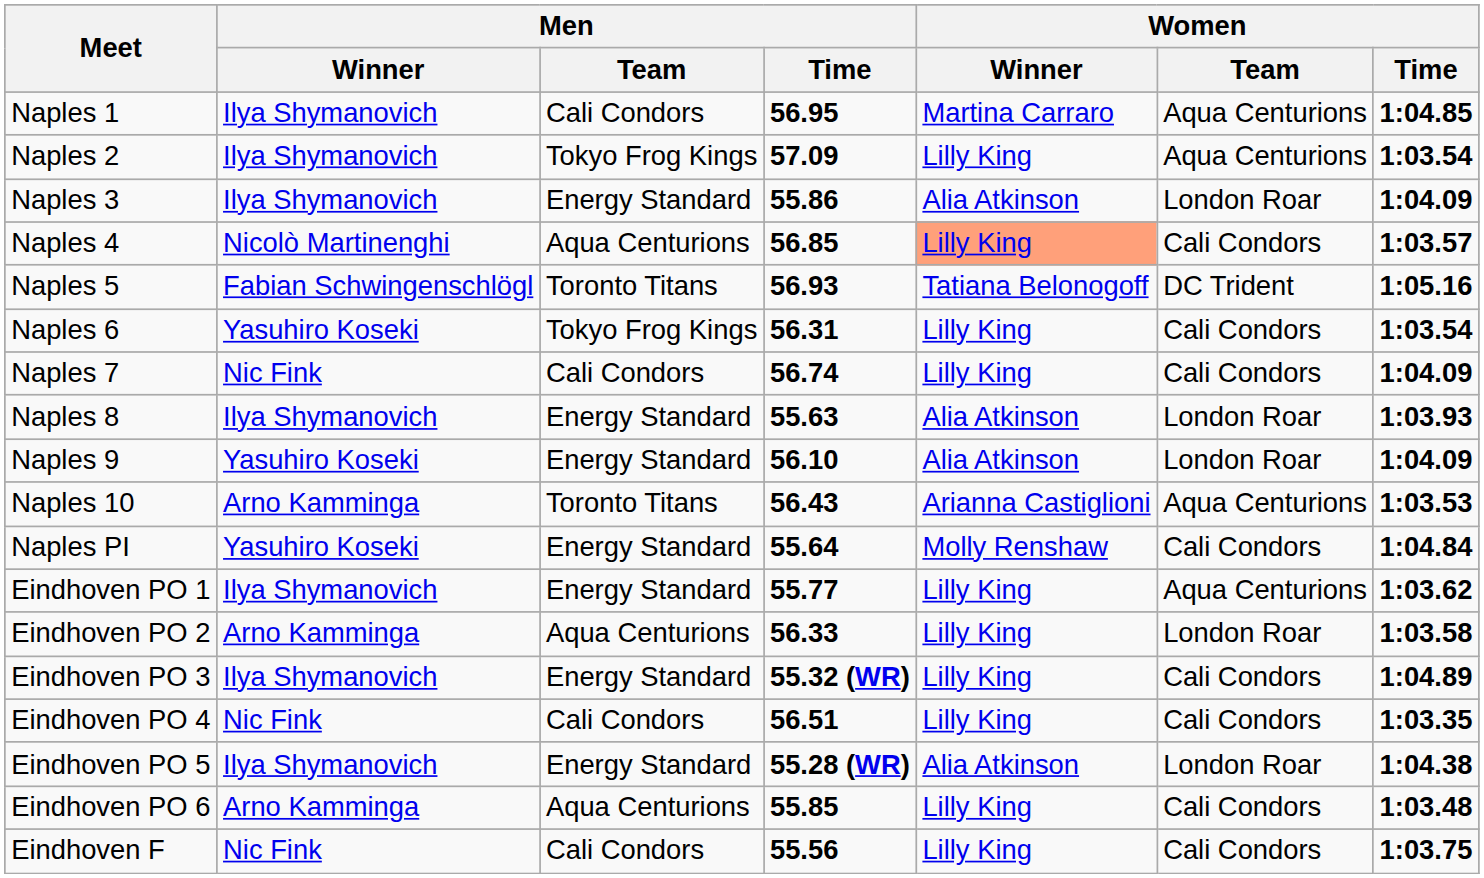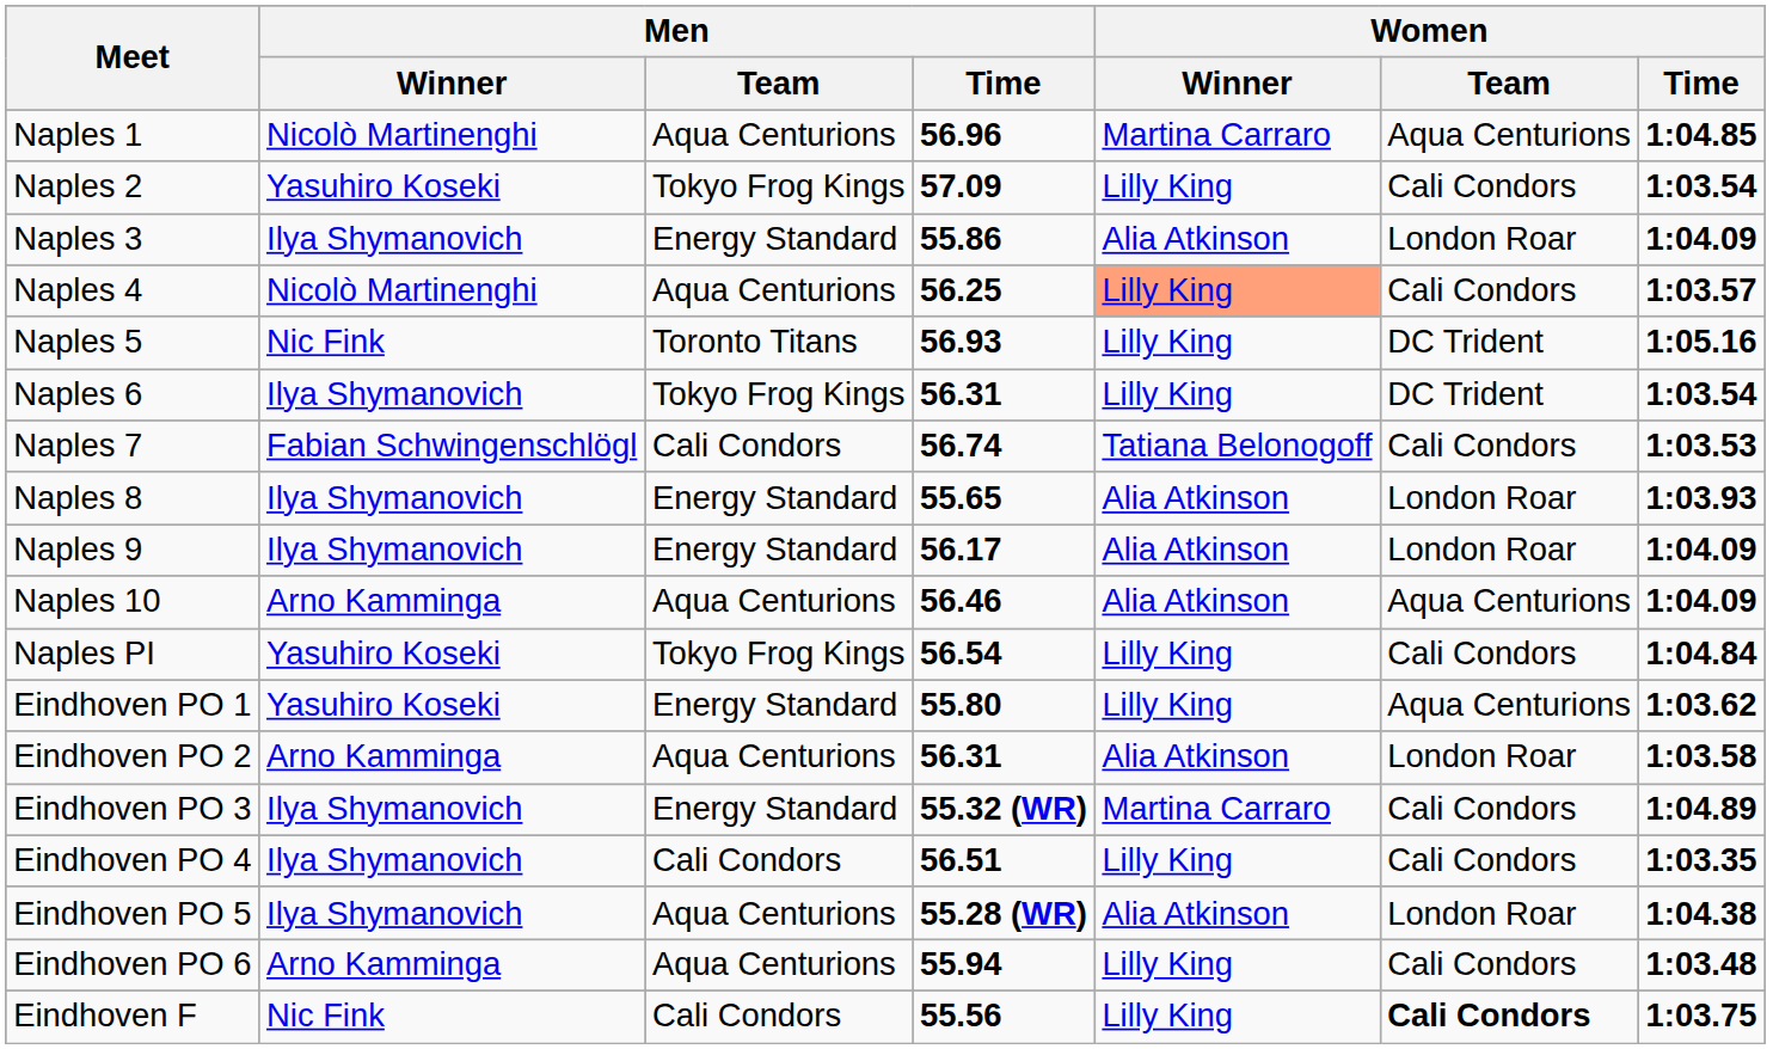Naples 1 | Men / Winner: Ilya Shymanovich -> Nicolò Martinenghi
Naples 1 | Men / Team: Cali Condors -> Aqua Centurions
Naples 1 | Men / Time: 56.95 -> 56.96
Naples 2 | Men / Winner: Ilya Shymanovich -> Yasuhiro Koseki
Naples 2 | Women / Team: Aqua Centurions -> Cali Condors
Naples 4 | Men / Time: 56.85 -> 56.25
Naples 5 | Men / Winner: Fabian Schwingenschlögl -> Nic Fink
Naples 5 | Women / Winner: Tatiana Belonogoff -> Lilly King
Naples 6 | Men / Winner: Yasuhiro Koseki -> Ilya Shymanovich
Naples 6 | Women / Team: Cali Condors -> DC Trident
Naples 7 | Men / Winner: Nic Fink -> Fabian Schwingenschlögl
Naples 7 | Women / Winner: Lilly King -> Tatiana Belonogoff
Naples 7 | Women / Time: 1:04.09 -> 1:03.53
Naples 8 | Men / Time: 55.63 -> 55.65
Naples 9 | Men / Winner: Yasuhiro Koseki -> Ilya Shymanovich
Naples 9 | Men / Time: 56.10 -> 56.17
Naples 10 | Men / Team: Toronto Titans -> Aqua Centurions
Naples 10 | Men / Time: 56.43 -> 56.46
Naples 10 | Women / Winner: Arianna Castiglioni -> Alia Atkinson
Naples 10 | Women / Time: 1:03.53 -> 1:04.09
Naples PI | Men / Team: Energy Standard -> Tokyo Frog Kings
Naples PI | Men / Time: 55.64 -> 56.54
Naples PI | Women / Winner: Molly Renshaw -> Lilly King
Eindhoven PO 1 | Men / Winner: Ilya Shymanovich -> Yasuhiro Koseki
Eindhoven PO 1 | Men / Time: 55.77 -> 55.80
Eindhoven PO 2 | Men / Time: 56.33 -> 56.31
Eindhoven PO 2 | Women / Winner: Lilly King -> Alia Atkinson
Eindhoven PO 3 | Women / Winner: Lilly King -> Martina Carraro
Eindhoven PO 4 | Men / Winner: Nic Fink -> Ilya Shymanovich
Eindhoven PO 5 | Men / Team: Energy Standard -> Aqua Centurions
Eindhoven PO 6 | Men / Time: 55.85 -> 55.94
Eindhoven F | Women / Team: normal -> bold
